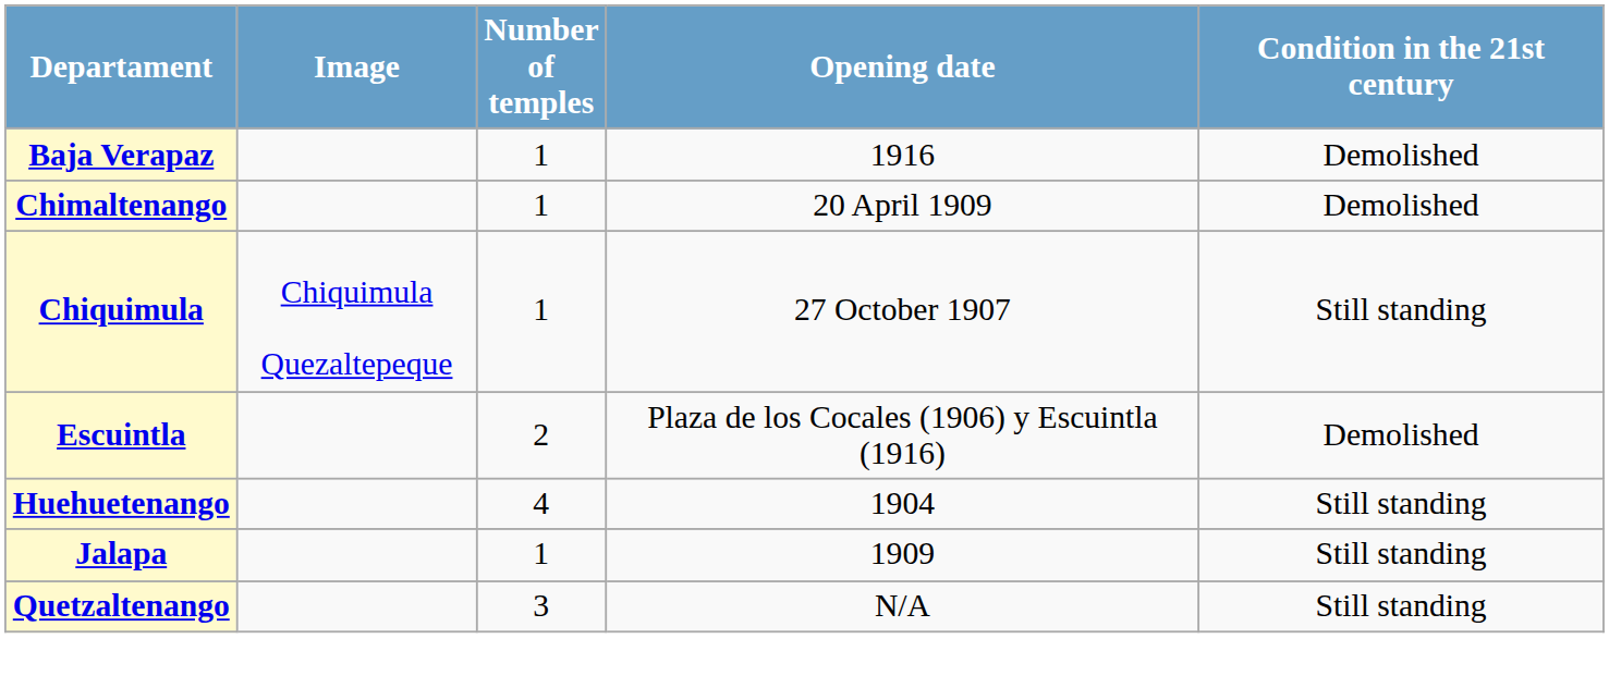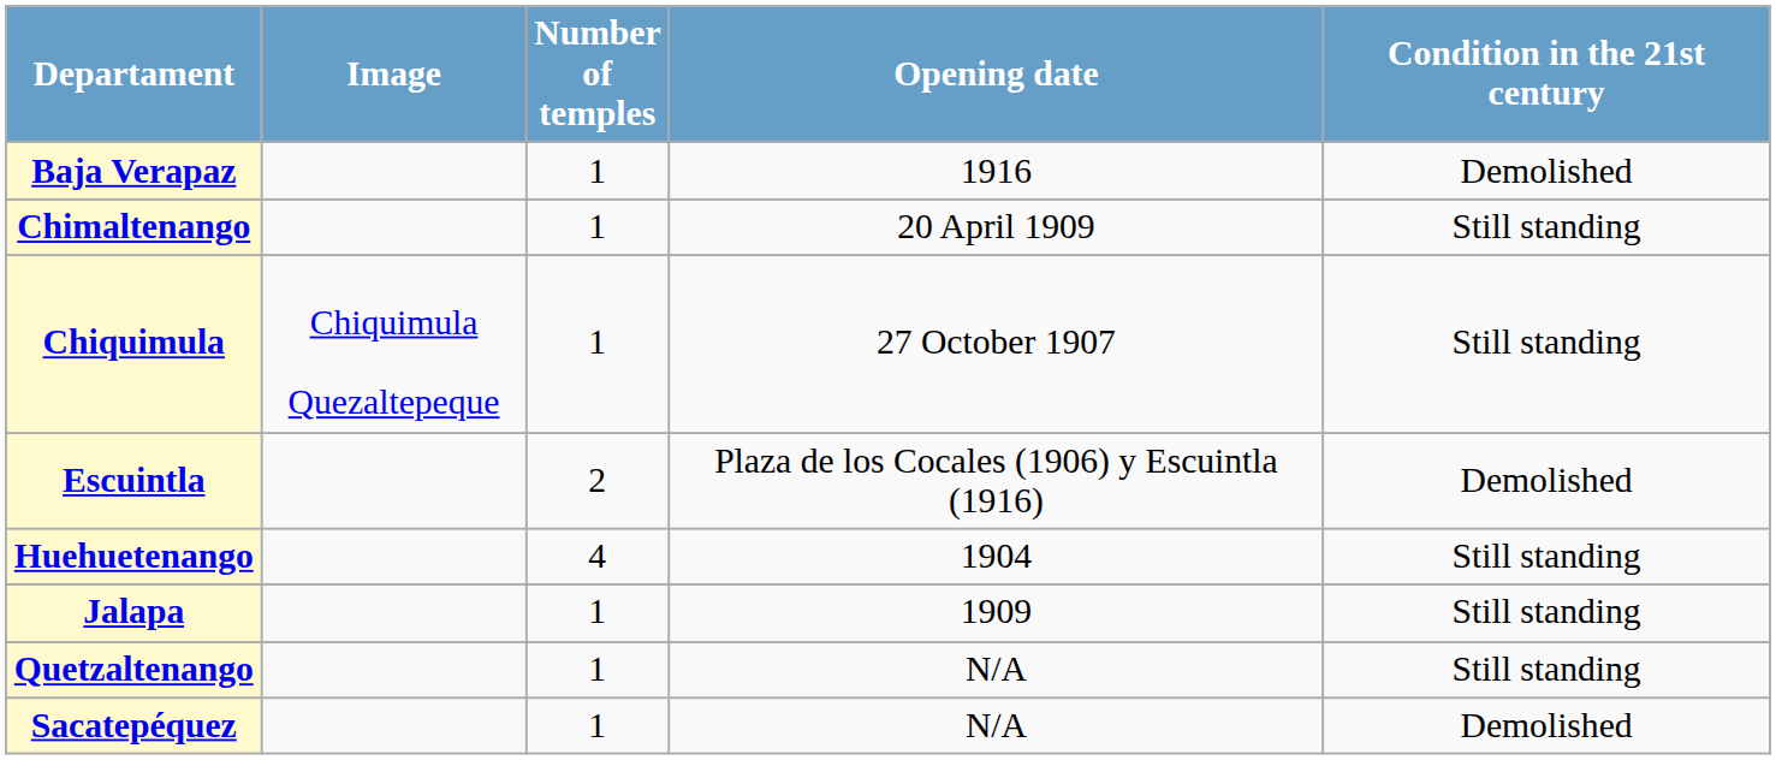Chimaltenango | Condition in the 21st century: Demolished -> Still standing
Quetzaltenango | Number of temples: 3 -> 1
+ row: Sacatepéquez | 1 | N/A | Demolished
